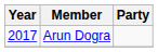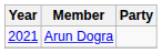Arun Dogra | Year: 2017 -> 2021
